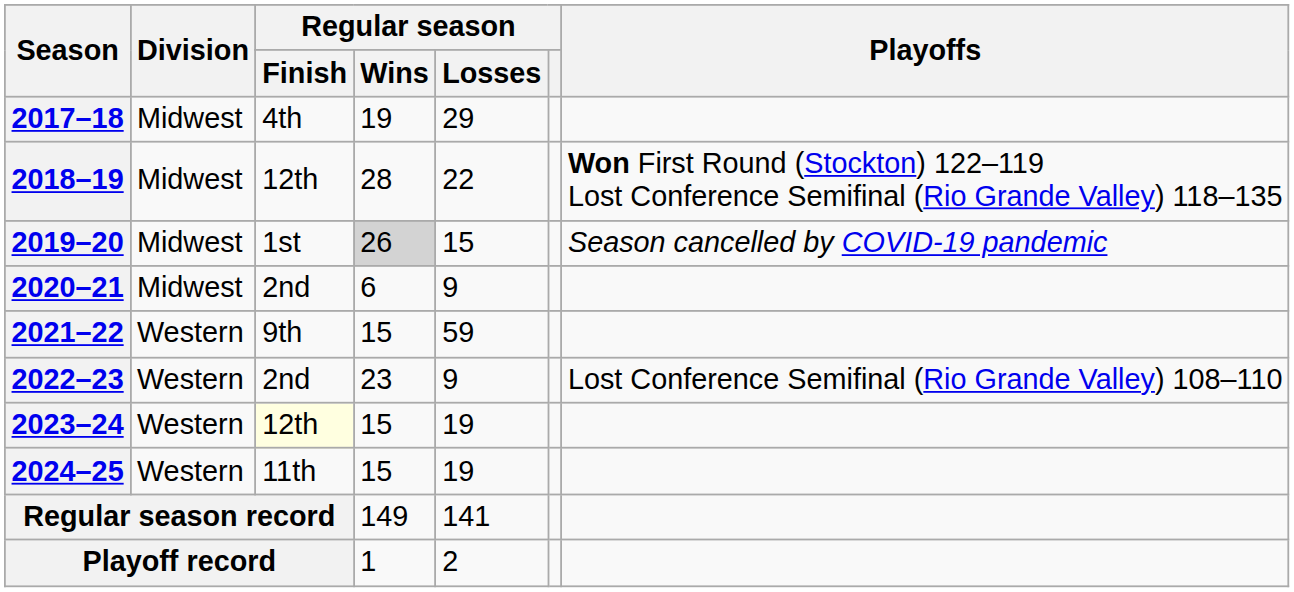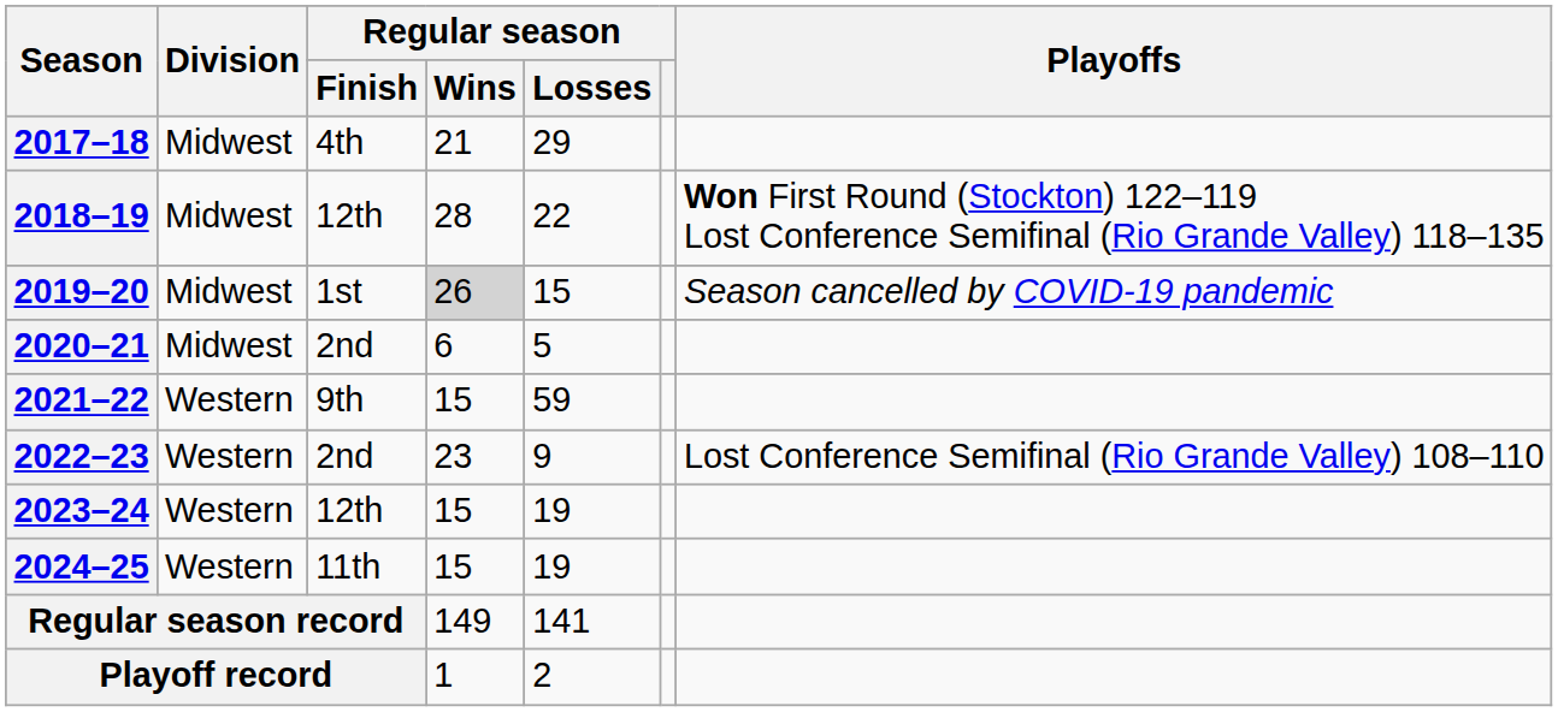2017–18 | Regular season / Wins: 19 -> 21
2020–21 | Regular season / Losses: 9 -> 5
2023–24 | Regular season / Finish: lightyellow background -> no background
